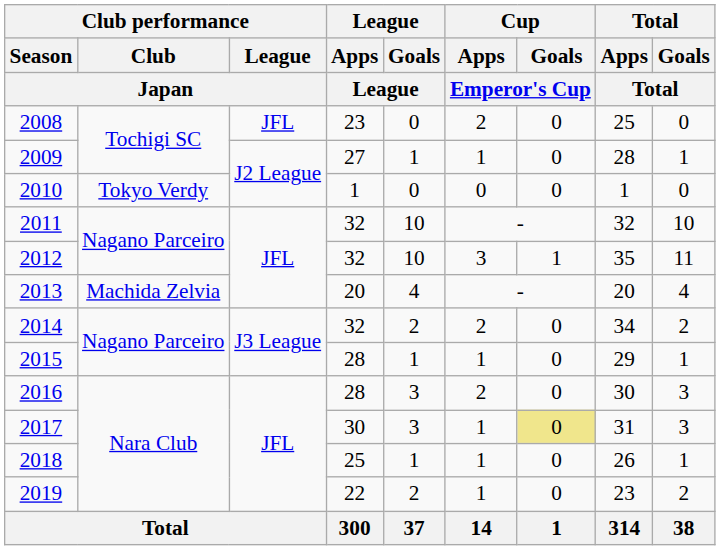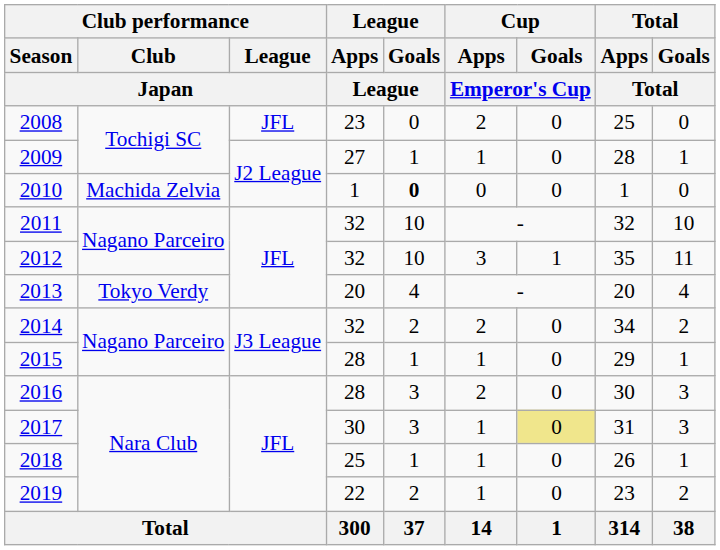2010 | Club performance / Club / Japan: Tokyo Verdy -> Machida Zelvia
2010 | League / Goals / League: normal -> bold
2013 | Club performance / Club / Japan: Machida Zelvia -> Tokyo Verdy
